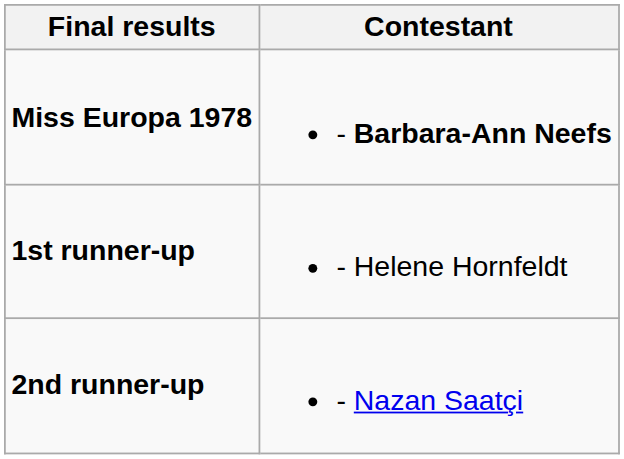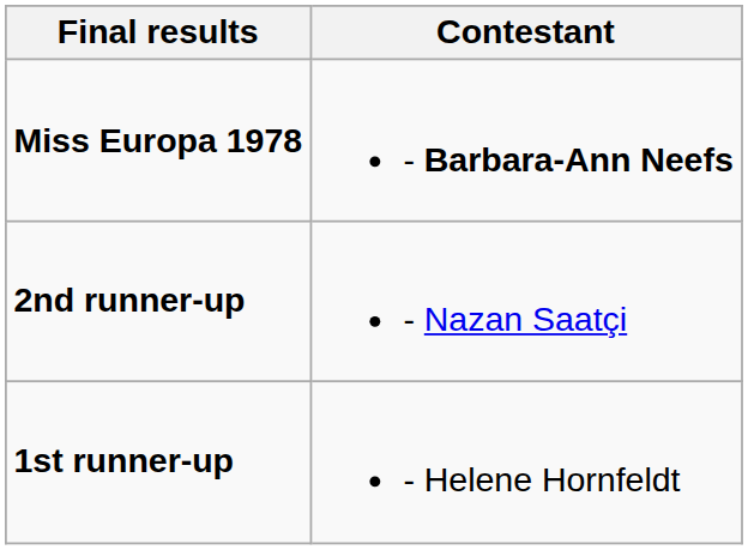rows swapped: 1st runner-up <-> 2nd runner-up
